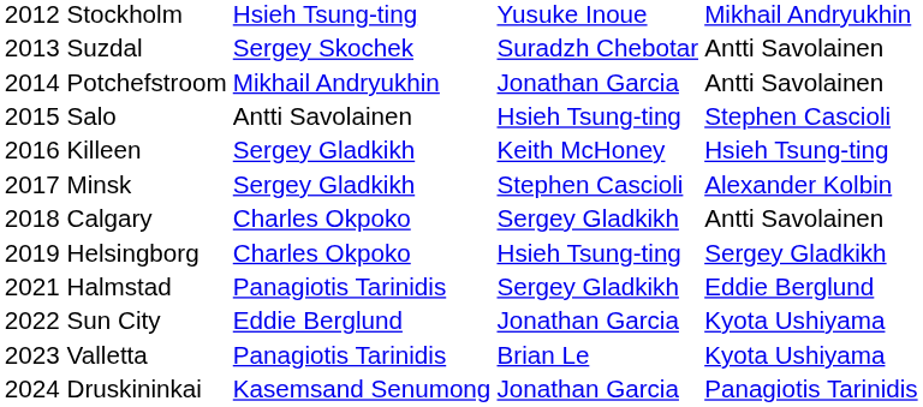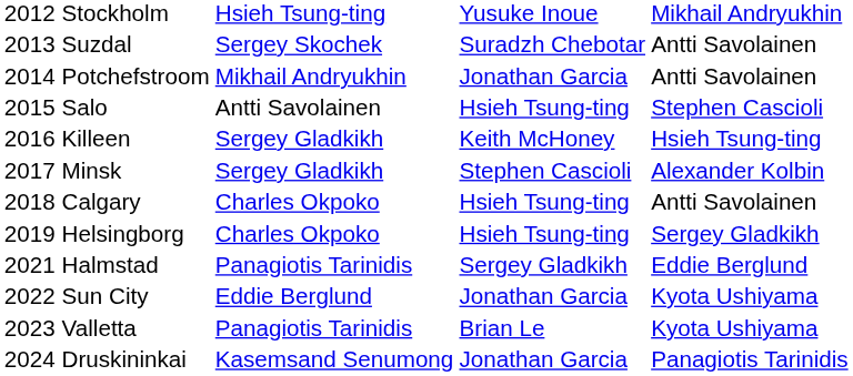2018 Calgary | column 3: Sergey Gladkikh -> Hsieh Tsung-ting
